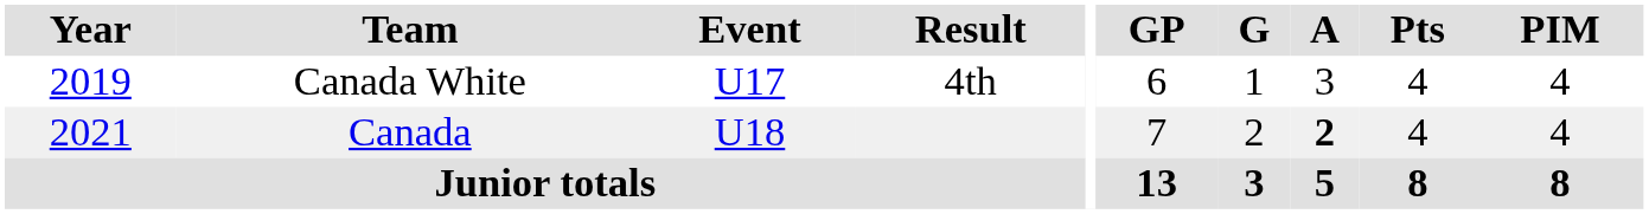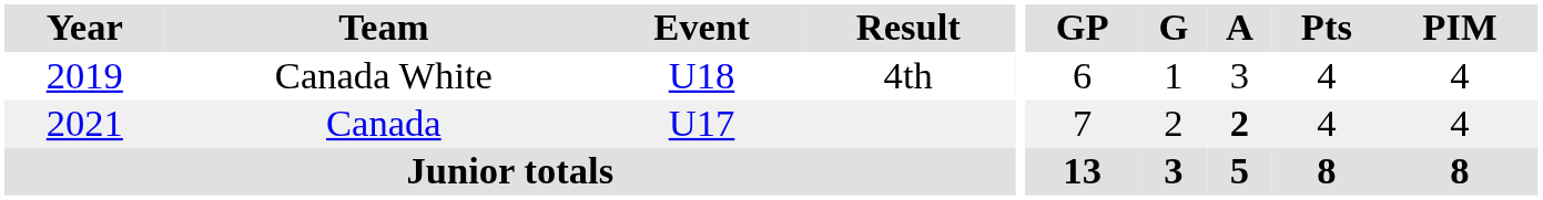Canada White | Event: U17 -> U18
Canada | Event: U18 -> U17
